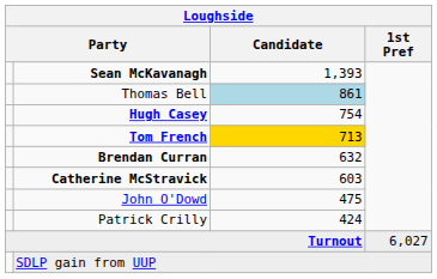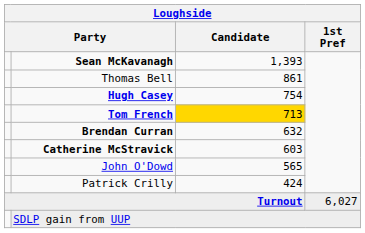Thomas Bell | Candidate: lightblue background -> no background
John O'Dowd | Candidate: 475 -> 565
